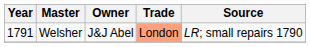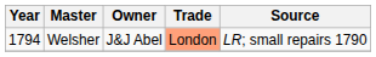Welsher | Year: 1791 -> 1794
